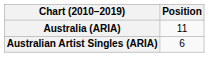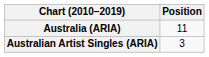Australian Artist Singles (ARIA) | Position: 6 -> 3
